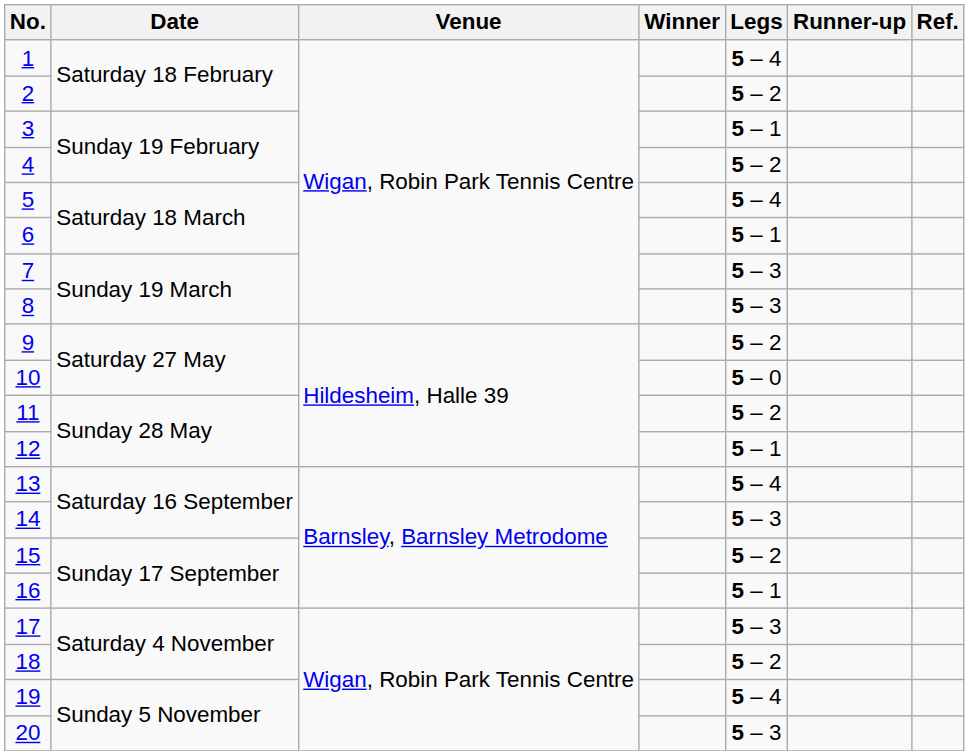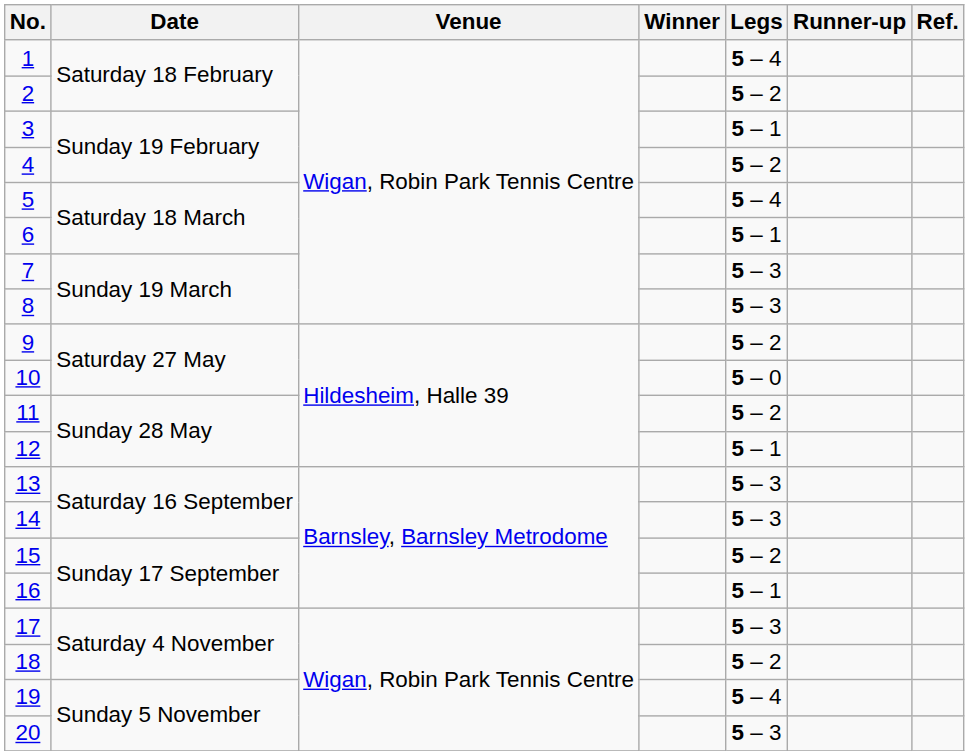13 | Legs: 5 – 4 -> 5 – 3
